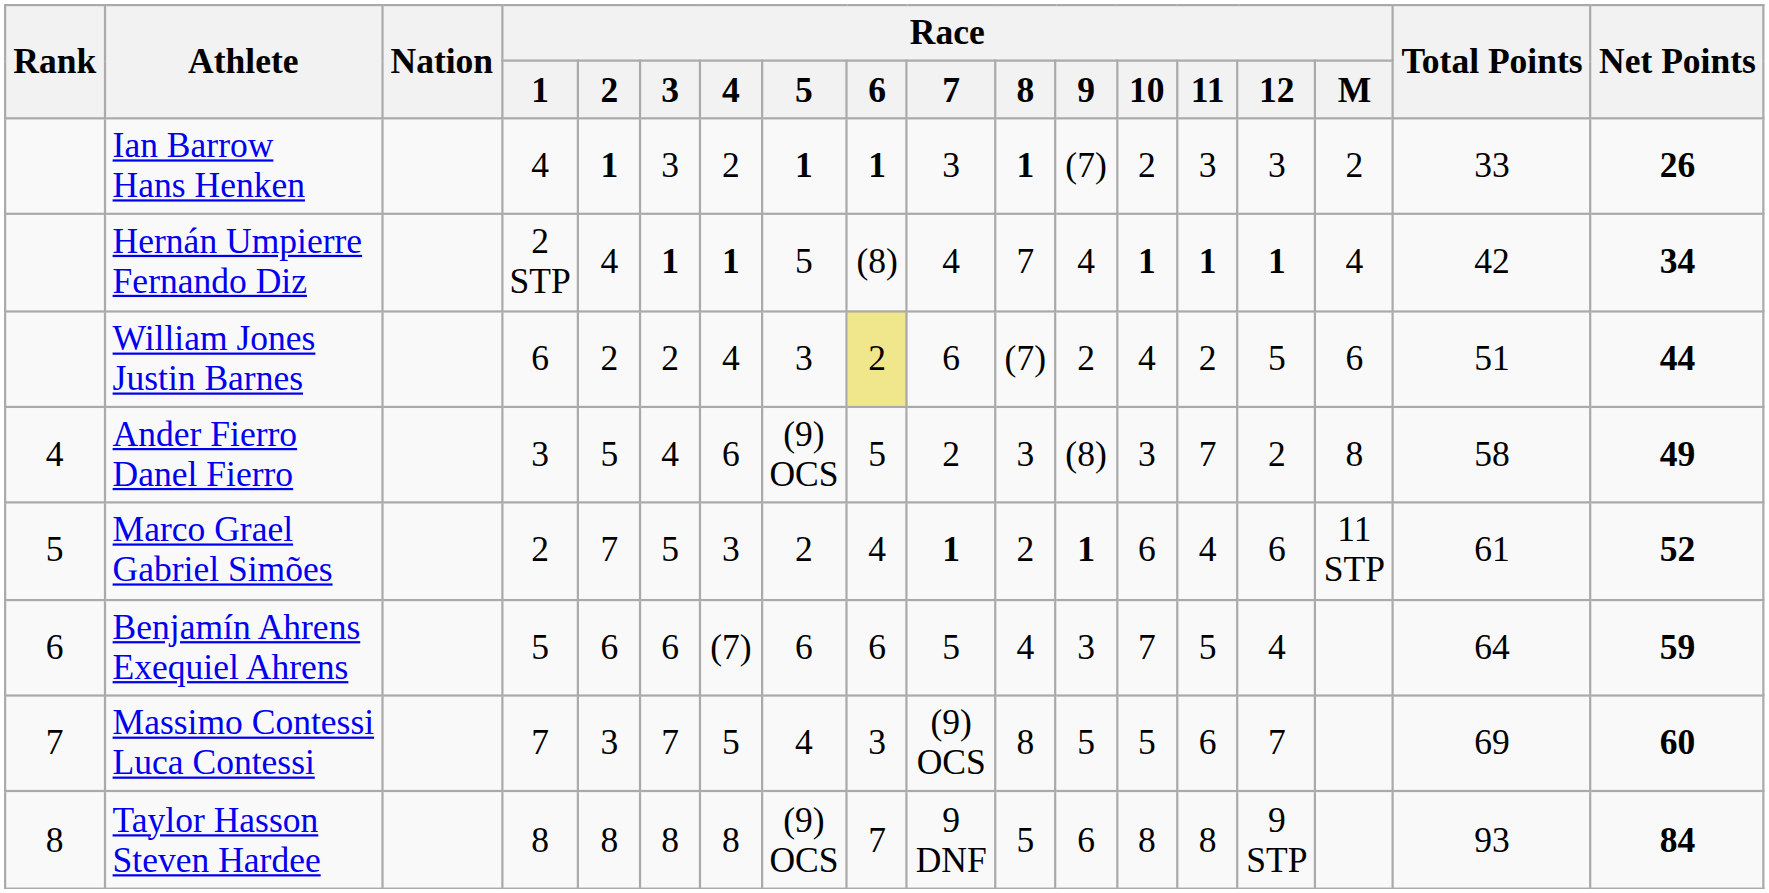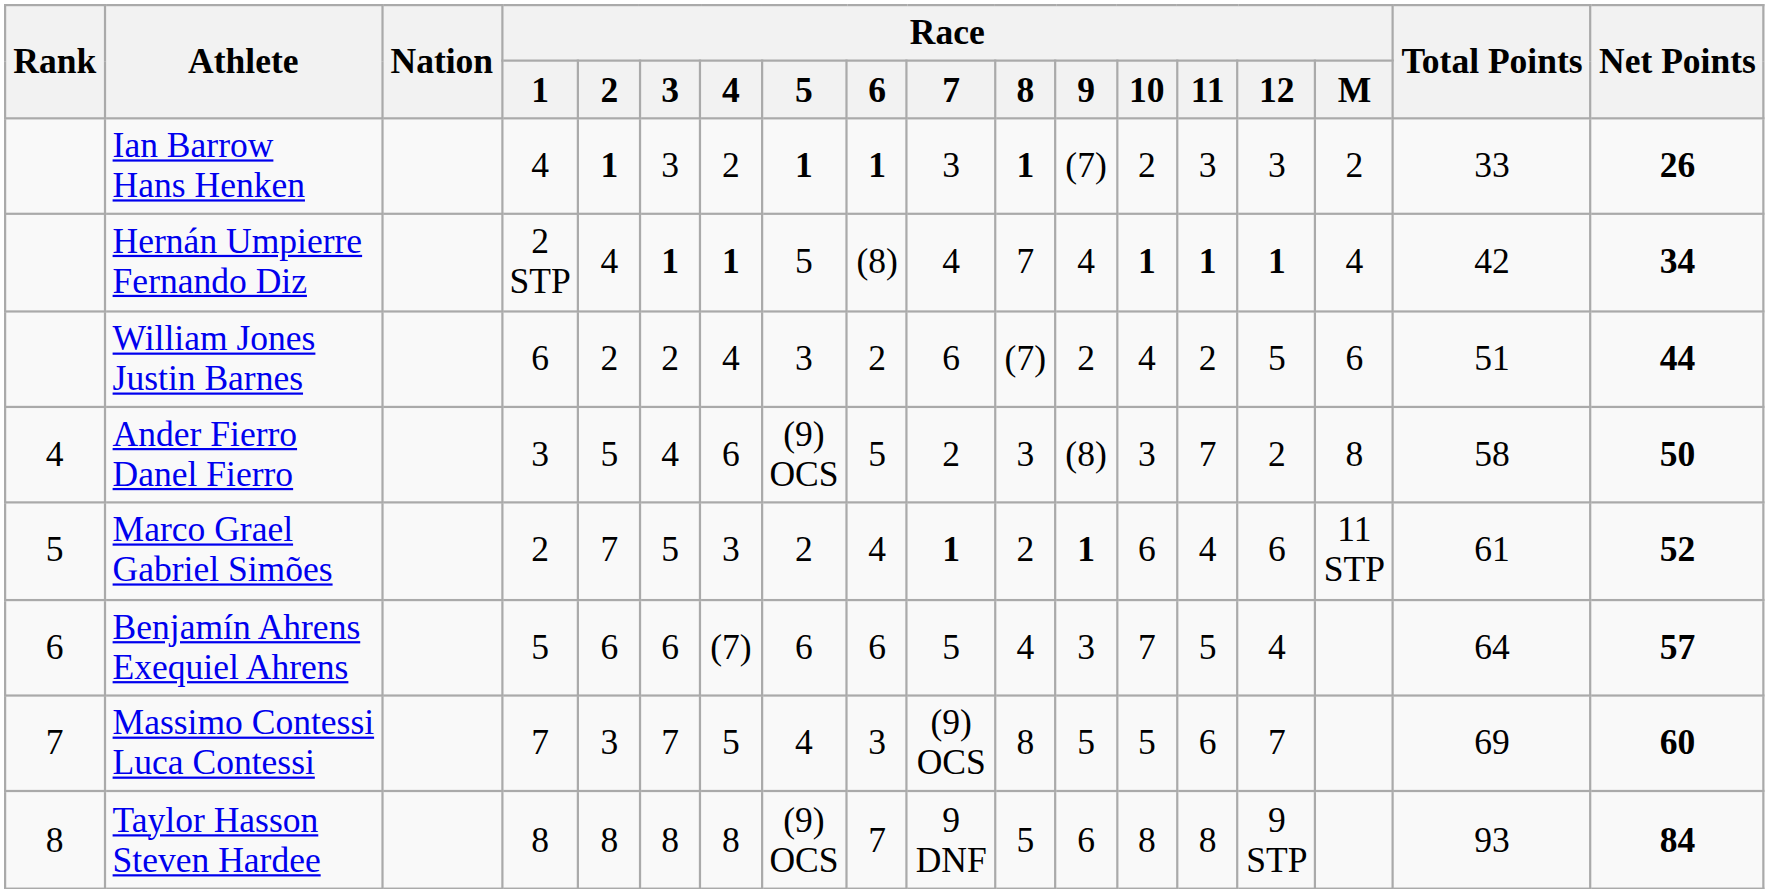William Jones Justin Barnes | Race / 6: khaki background -> no background
Ander Fierro Danel Fierro | Net Points: 49 -> 50
Benjamín Ahrens Exequiel Ahrens | Net Points: 59 -> 57
